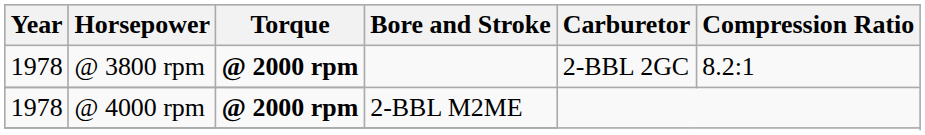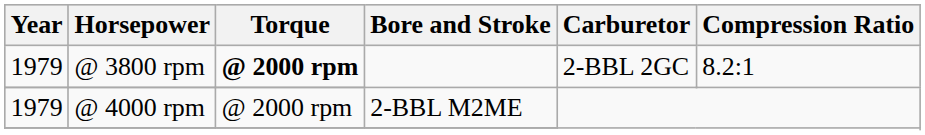@ 3800 rpm | Year: 1978 -> 1979
@ 4000 rpm | Year: 1978 -> 1979
@ 4000 rpm | Torque: bold -> normal
